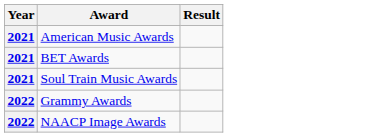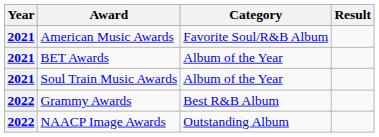+ column: Category | Favorite Soul/R&B Album | Album of the Year | Album of the Year | Best R&B Album | Outstanding Album
